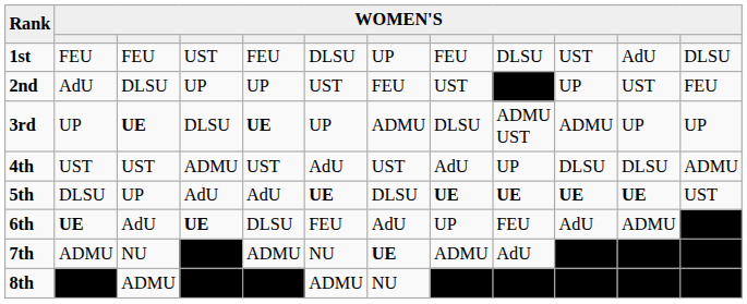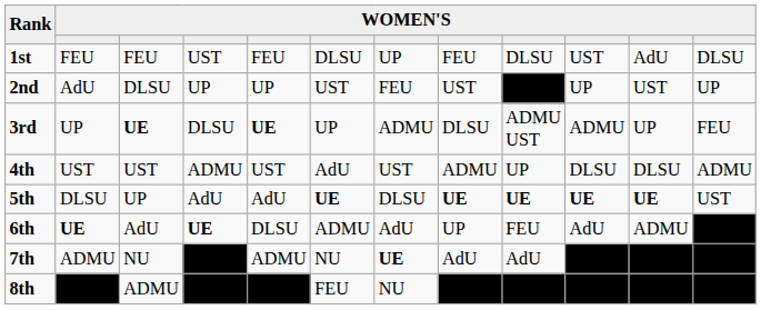2nd | column 12: FEU -> UP
3rd | column 12: UP -> FEU
4th | column 8: AdU -> ADMU
6th | column 6: FEU -> ADMU
7th | column 8: ADMU -> AdU
8th | column 6: ADMU -> FEU
